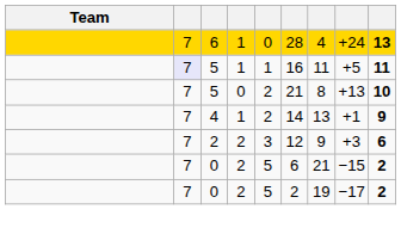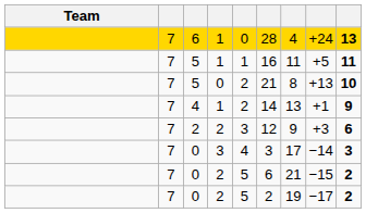5 / 1 | column 2: lavender background -> no background
+ row: 7 | 0 | 3 | 4 | 3 | 17 | −14 | 3
